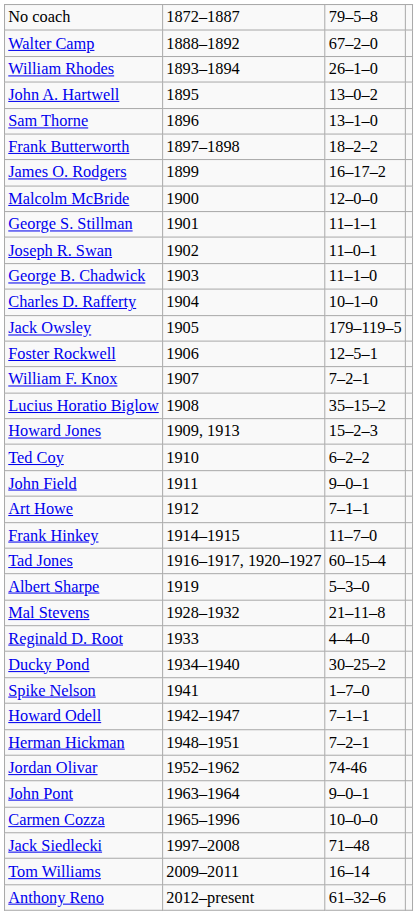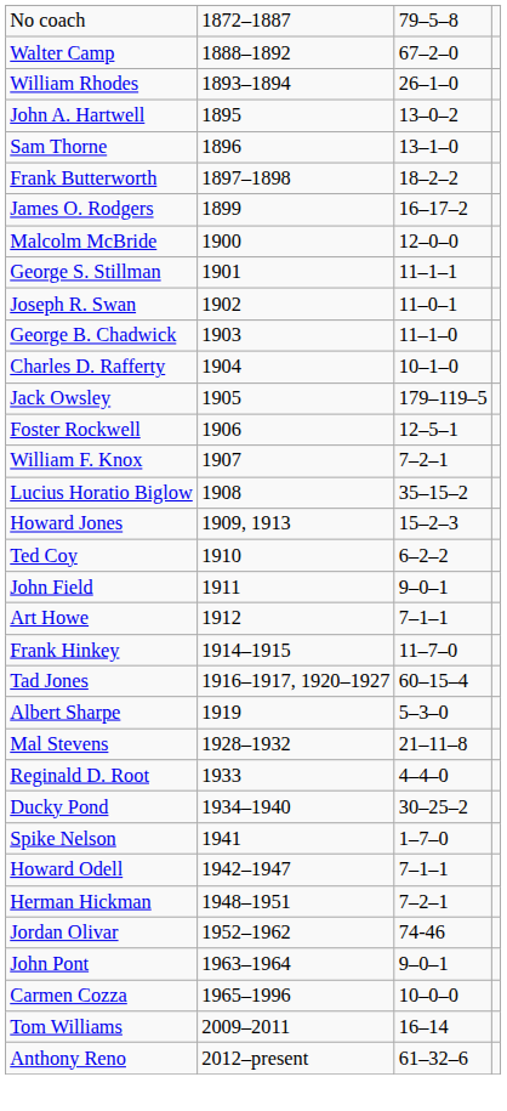- row: Jack Siedlecki | 1997–2008 | 71–48
